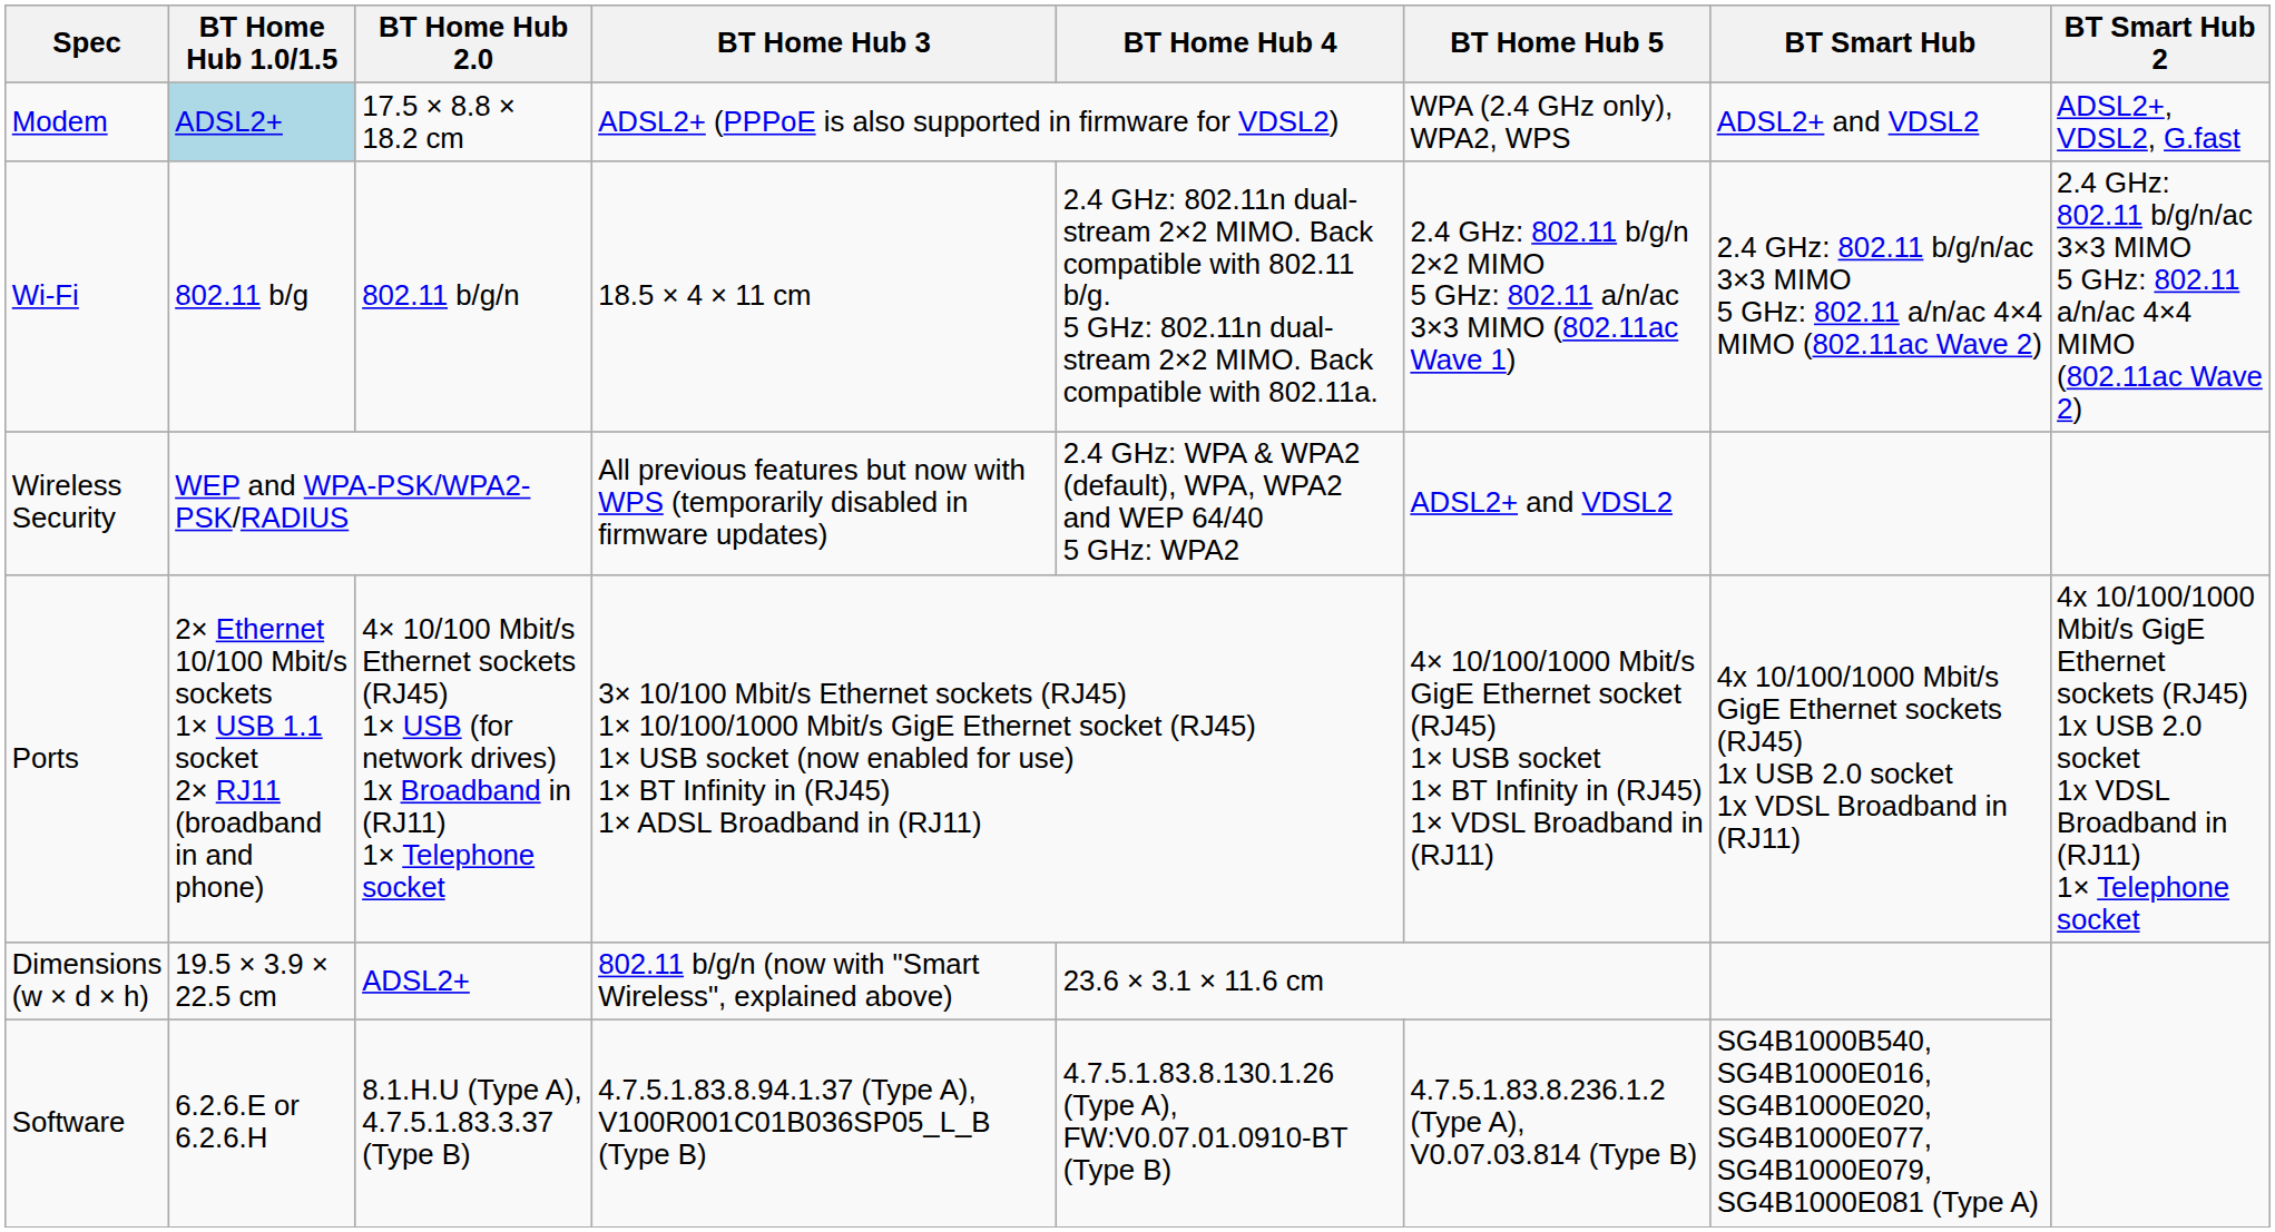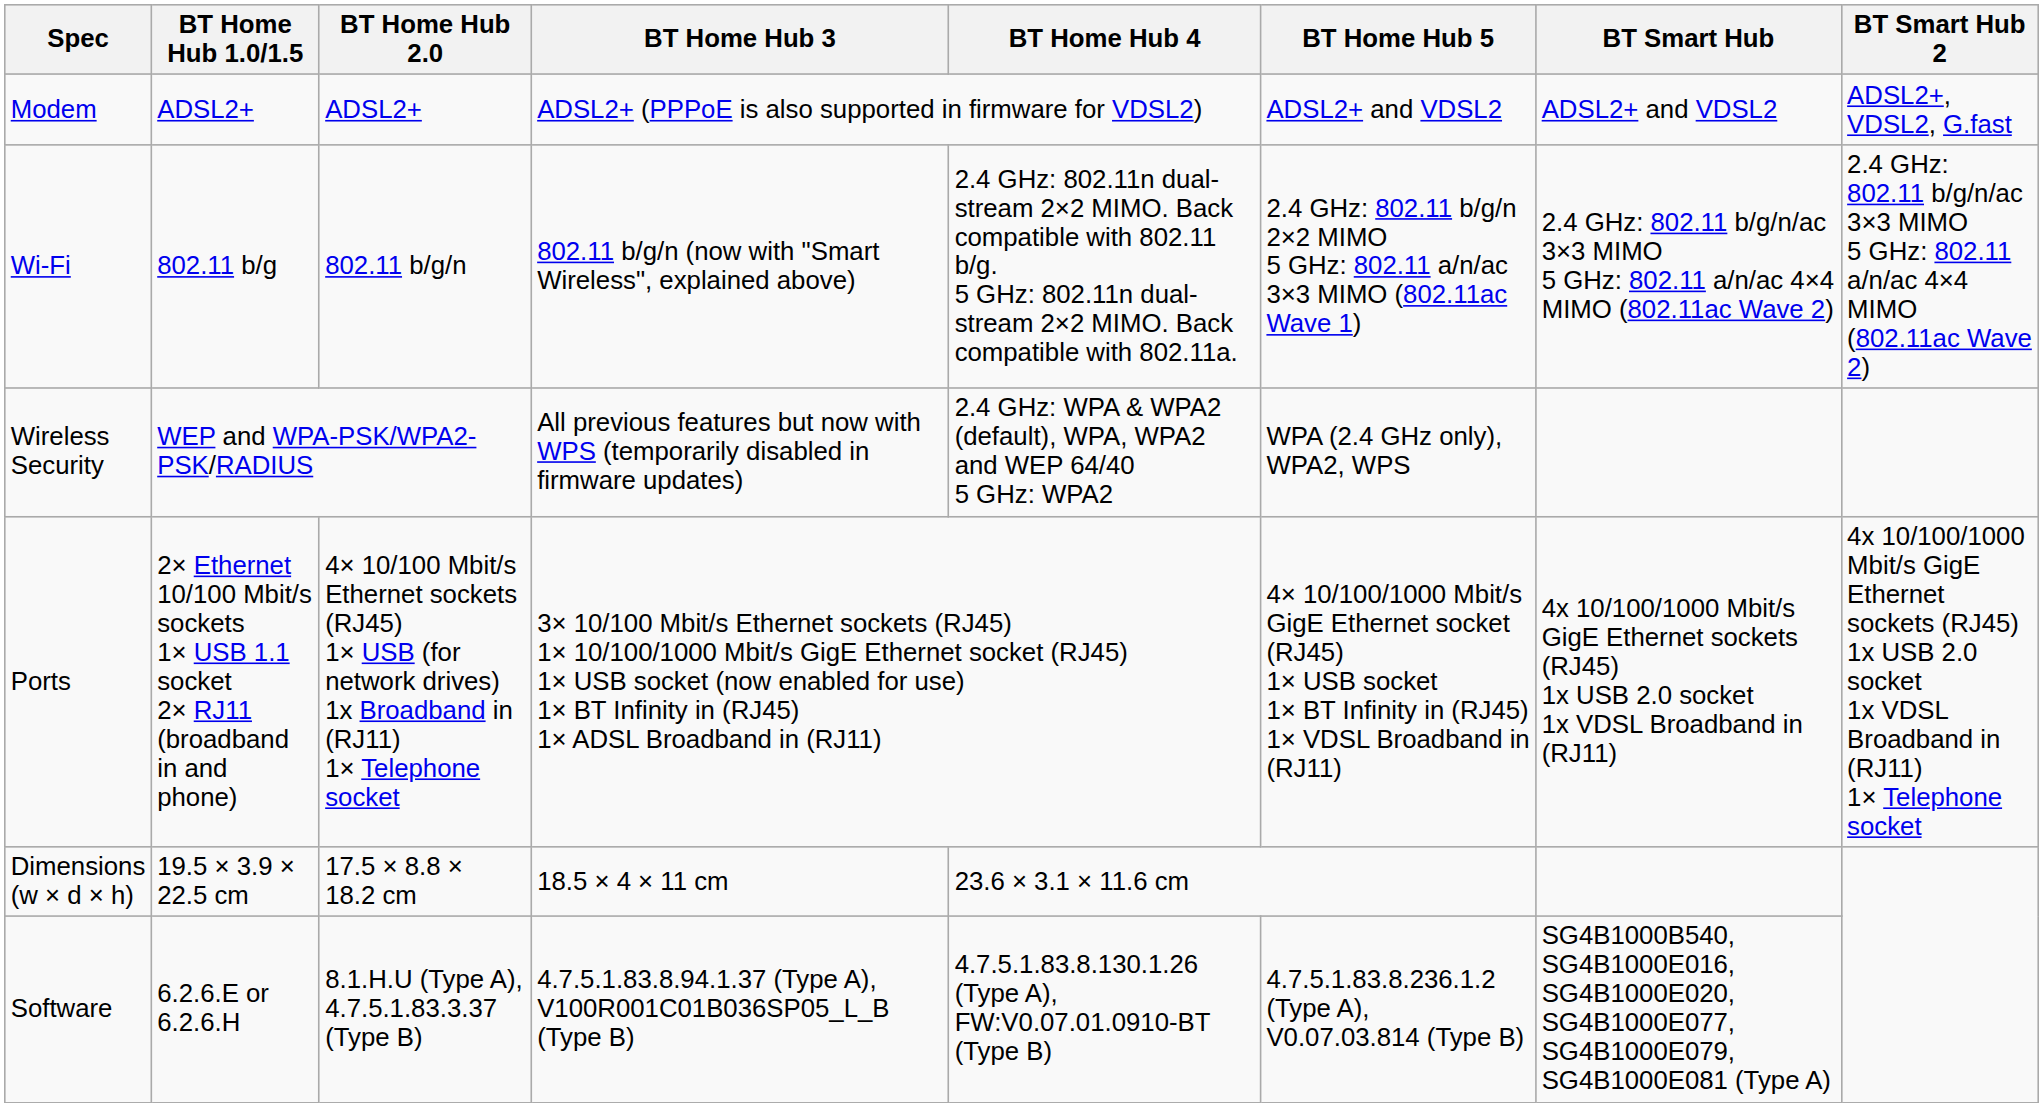Modem | BT Home Hub 1.0/1.5: lightblue background -> no background
Modem | BT Home Hub 2.0: 17.5 × 8.8 × 18.2 cm -> ADSL2+
Modem | BT Home Hub 5: WPA (2.4 GHz only), WPA2, WPS -> ADSL2+ and VDSL2
Wi-Fi | BT Home Hub 3: 18.5 × 4 × 11 cm -> 802.11 b/g/n (now with "Smart Wireless", explained above)
Wireless Security | BT Home Hub 5: ADSL2+ and VDSL2 -> WPA (2.4 GHz only), WPA2, WPS
Dimensions (w × d × h) | BT Home Hub 2.0: ADSL2+ -> 17.5 × 8.8 × 18.2 cm
Dimensions (w × d × h) | BT Home Hub 3: 802.11 b/g/n (now with "Smart Wireless", explained above) -> 18.5 × 4 × 11 cm
